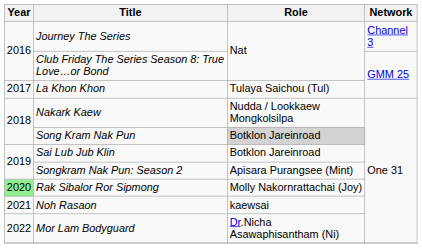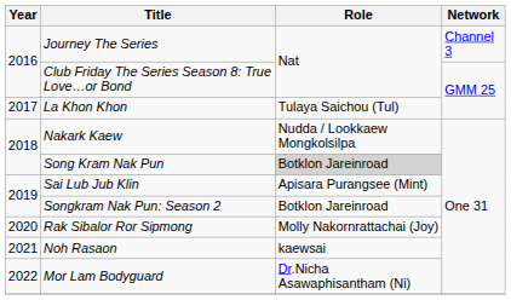Sai Lub Jub Klin | Role: Botklon Jareinroad -> Apisara Purangsee (Mint)
Songkram Nak Pun: Season 2 | Role: Apisara Purangsee (Mint) -> Botklon Jareinroad
Rak Sibalor Ror Sipmong | Year: lightgreen background -> no background
